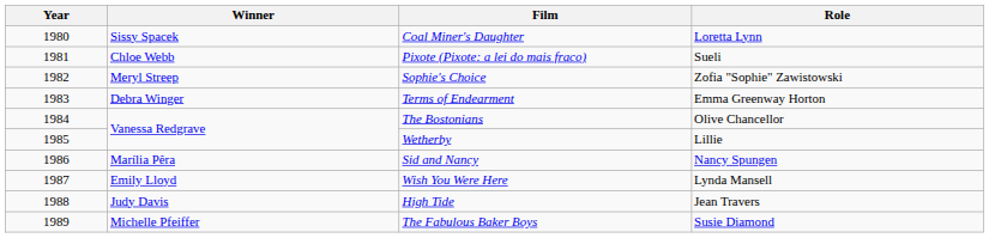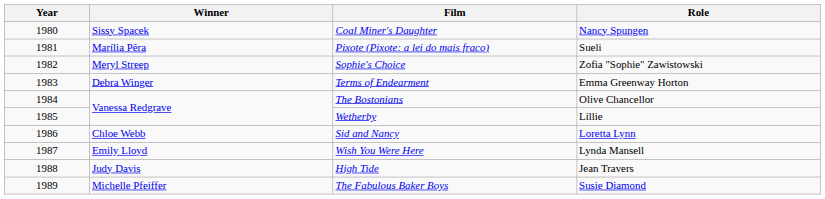Coal Miner's Daughter | Role: Loretta Lynn -> Nancy Spungen
Pixote (Pixote: a lei do mais fraco) | Winner: Chloe Webb -> Marília Pêra
Sid and Nancy | Winner: Marília Pêra -> Chloe Webb
Sid and Nancy | Role: Nancy Spungen -> Loretta Lynn
